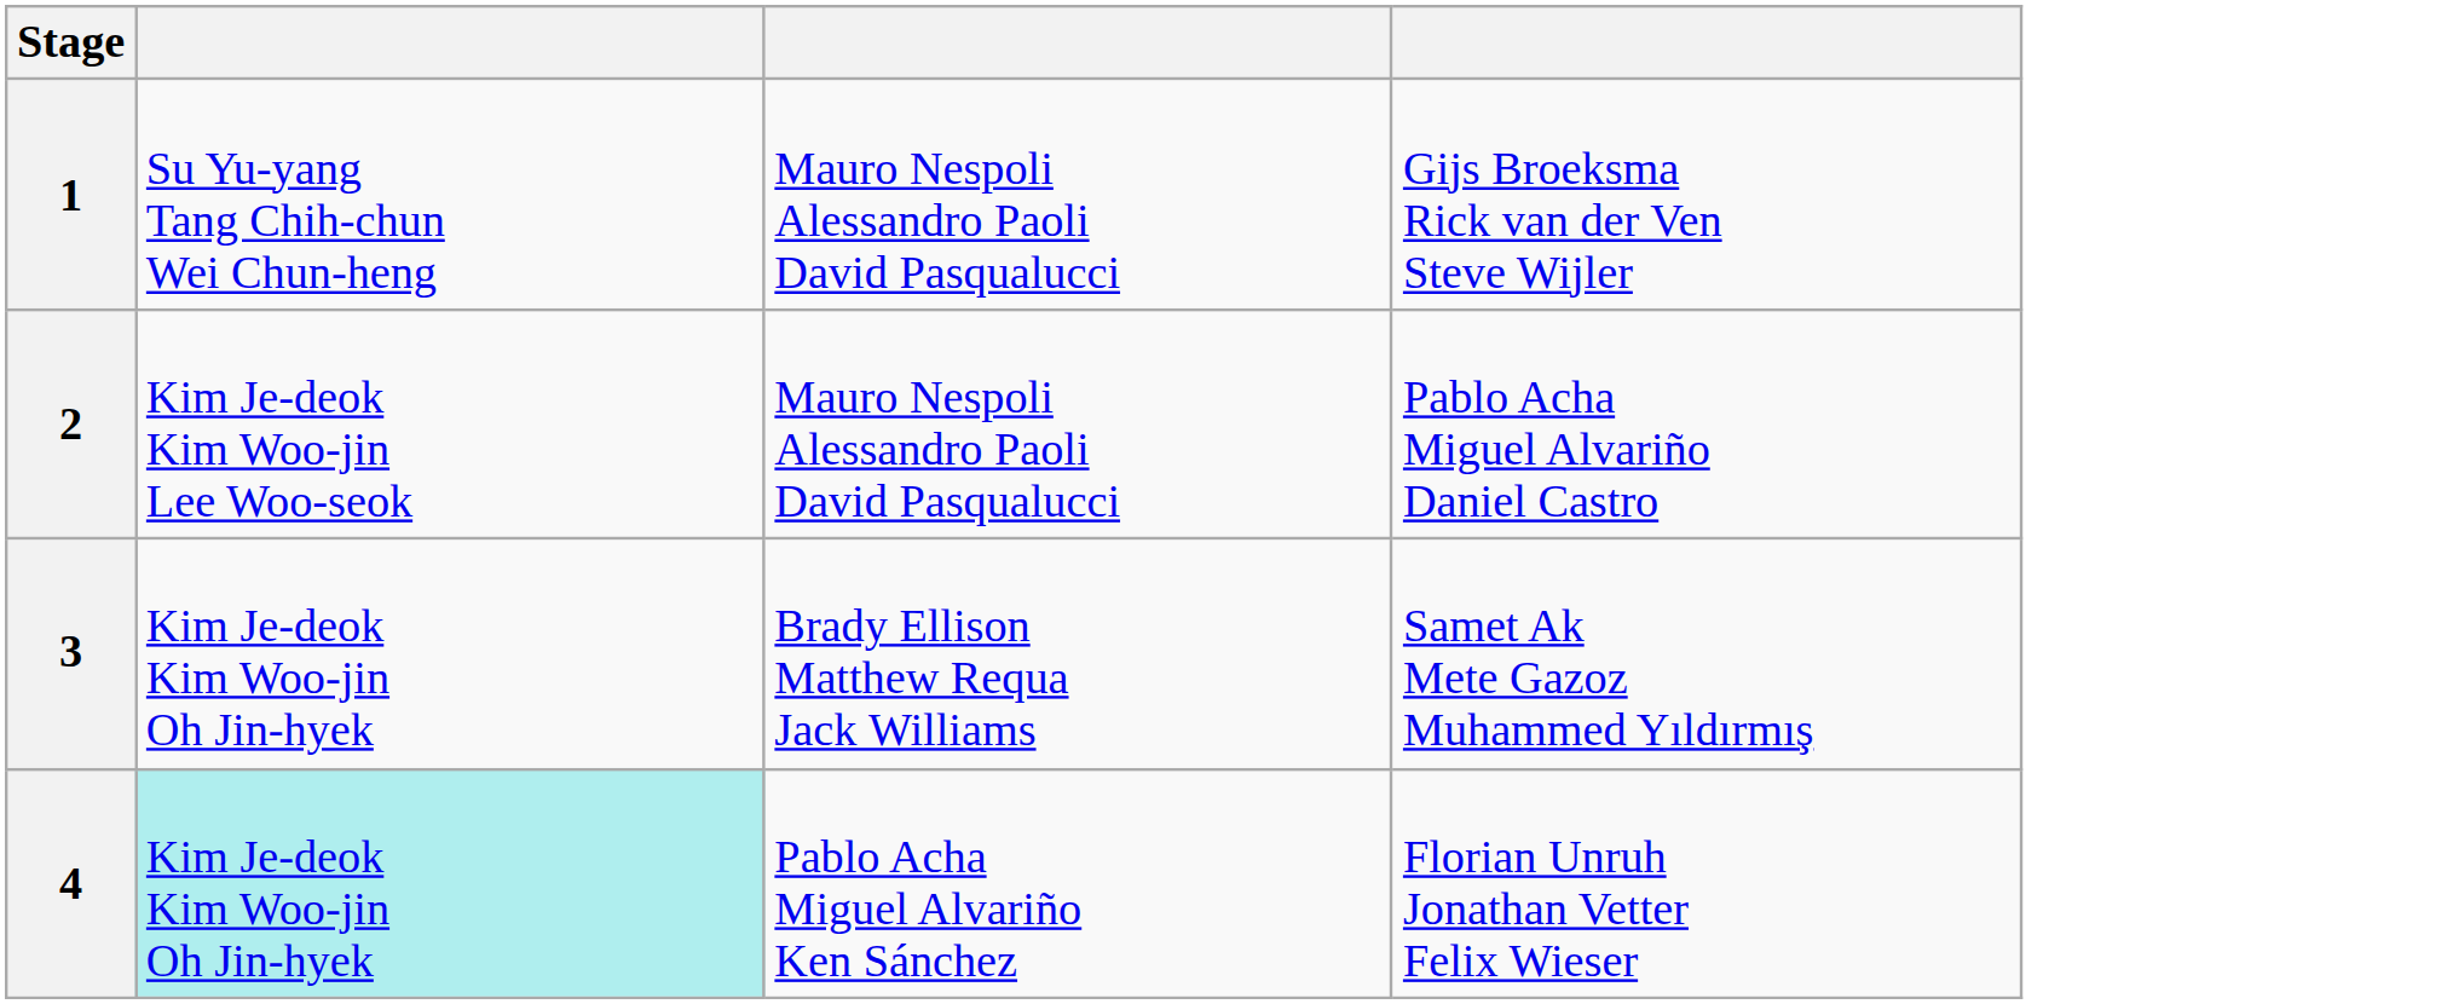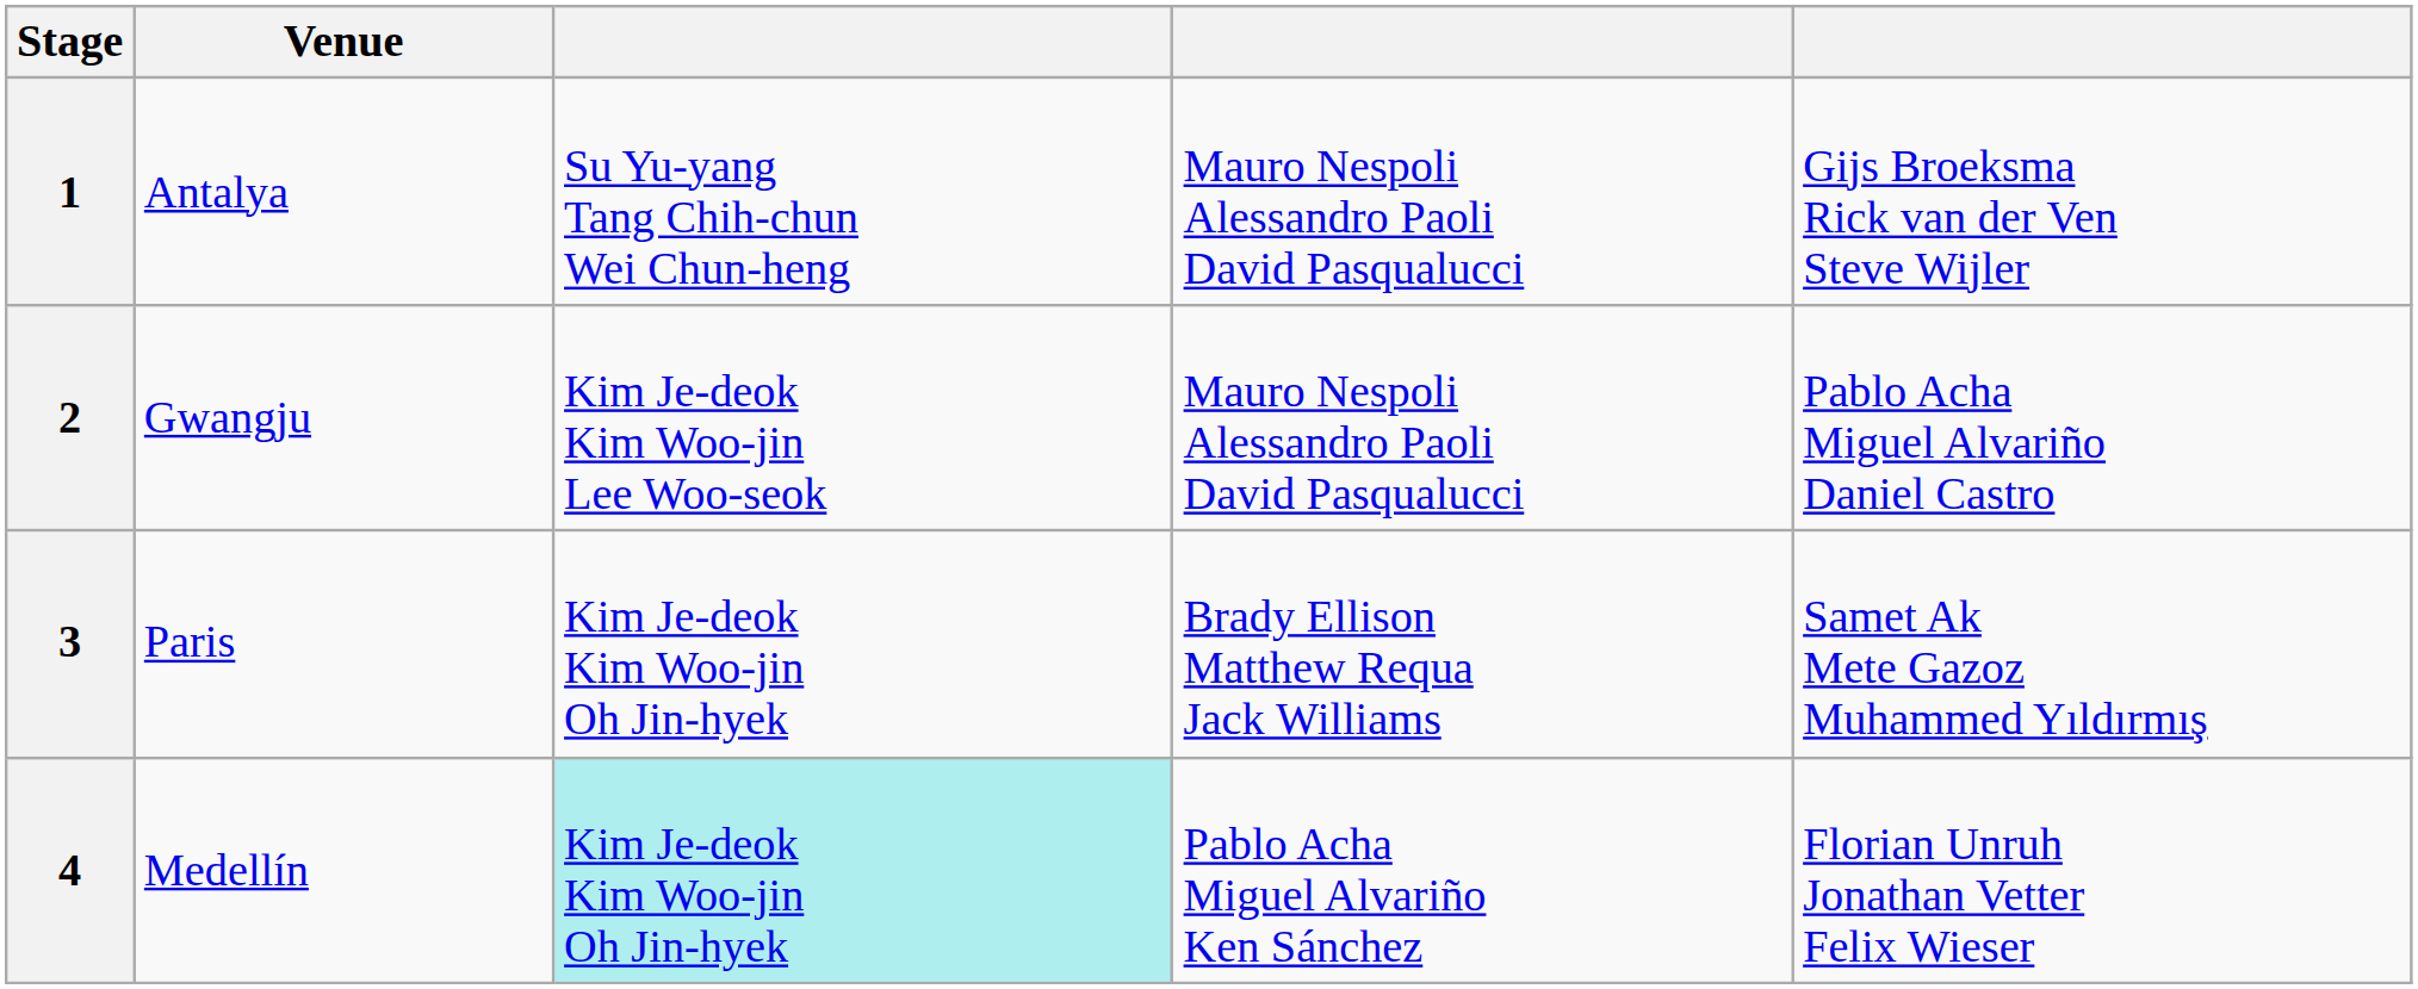+ column: Venue | Antalya | Gwangju | Paris | Medellín
